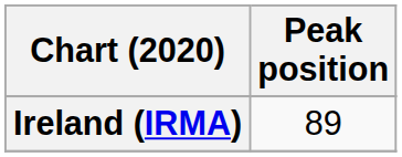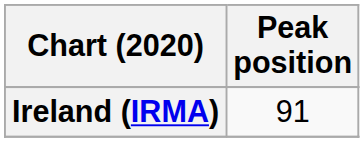Ireland (IRMA) | Peak position: 89 -> 91
